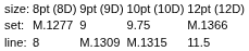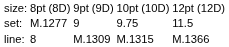set: | column 5: M.1366 -> 11.5
line: | column 5: 11.5 -> M.1366
